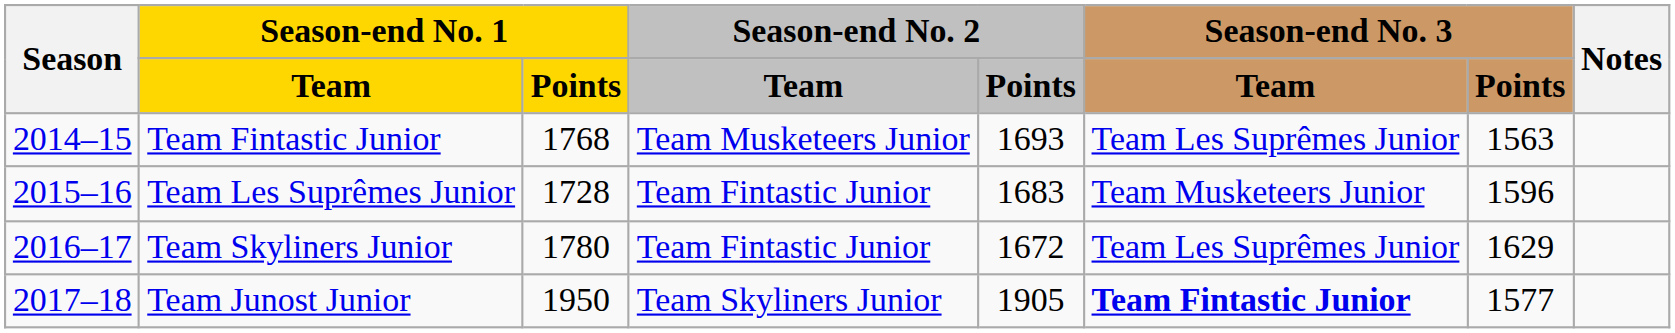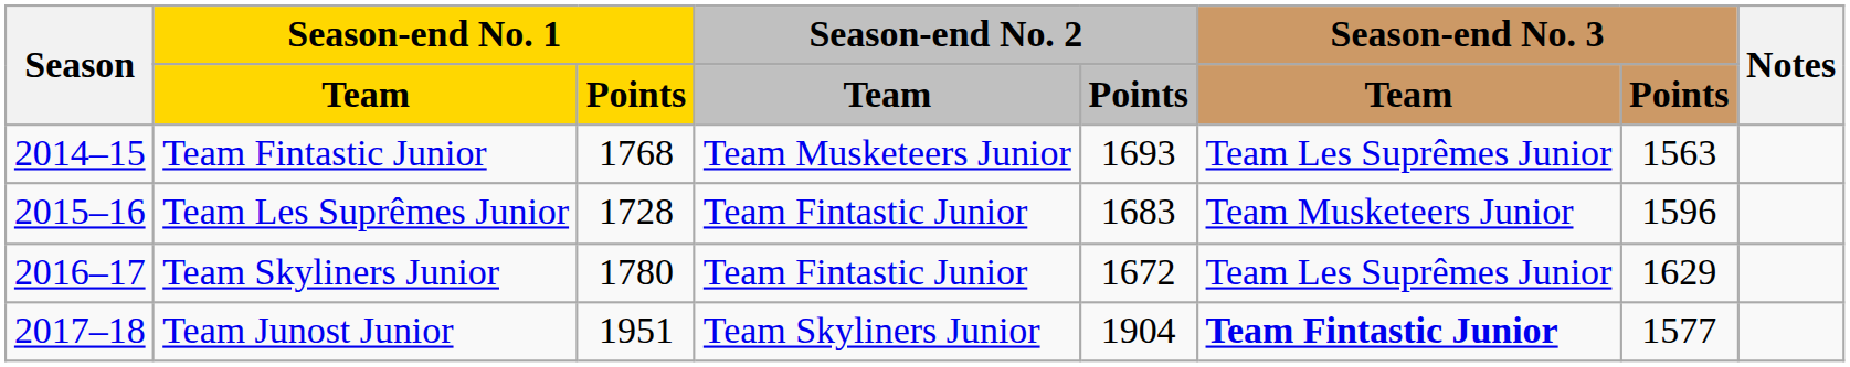Team Junost Junior | Season-end No. 1 / Points: 1950 -> 1951
Team Junost Junior | Season-end No. 2 / Points: 1905 -> 1904
